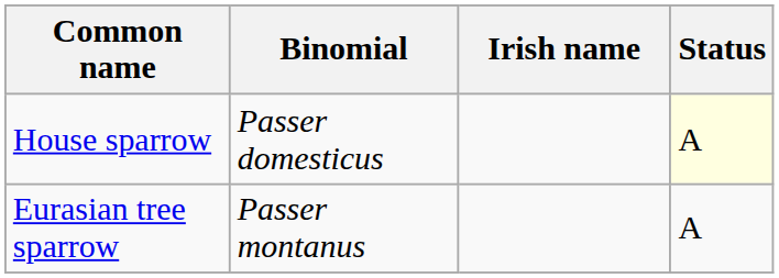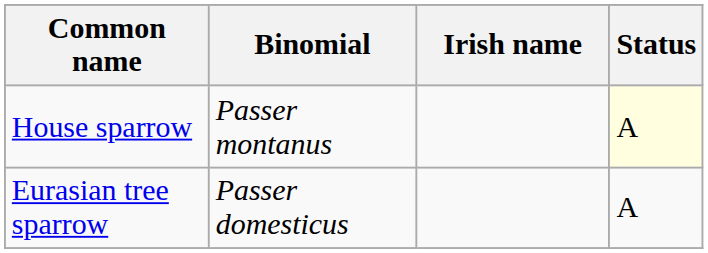House sparrow | Binomial: Passer domesticus -> Passer montanus
Eurasian tree sparrow | Binomial: Passer montanus -> Passer domesticus
